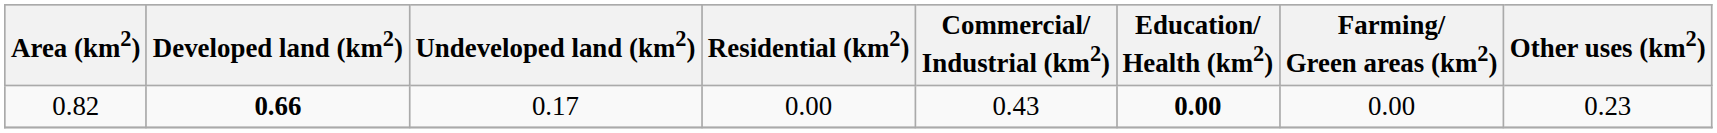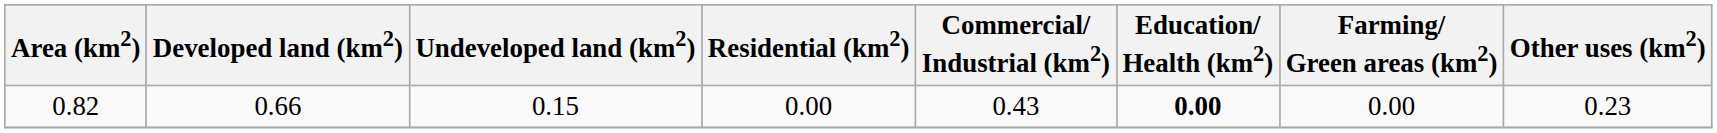0.82 | Developed land (km2): bold -> normal
0.82 | Undeveloped land (km2): 0.17 -> 0.15
